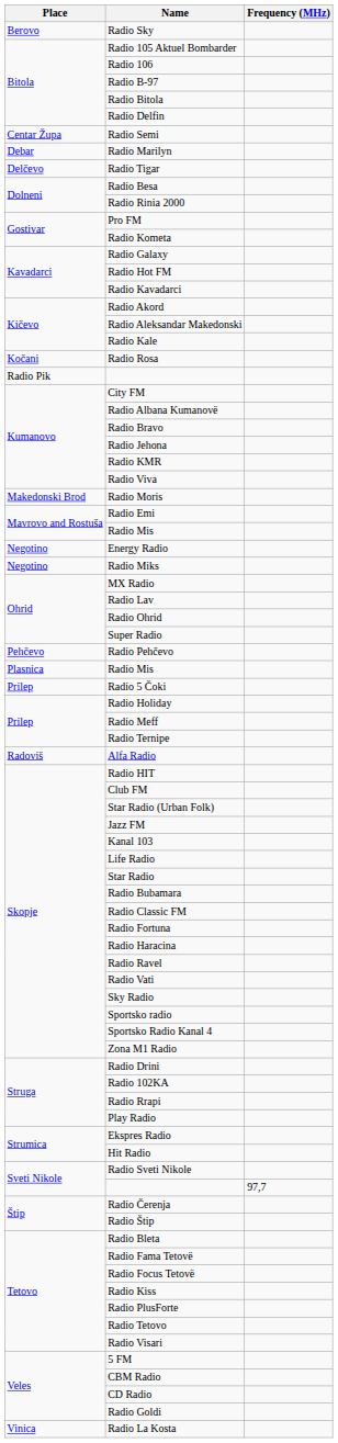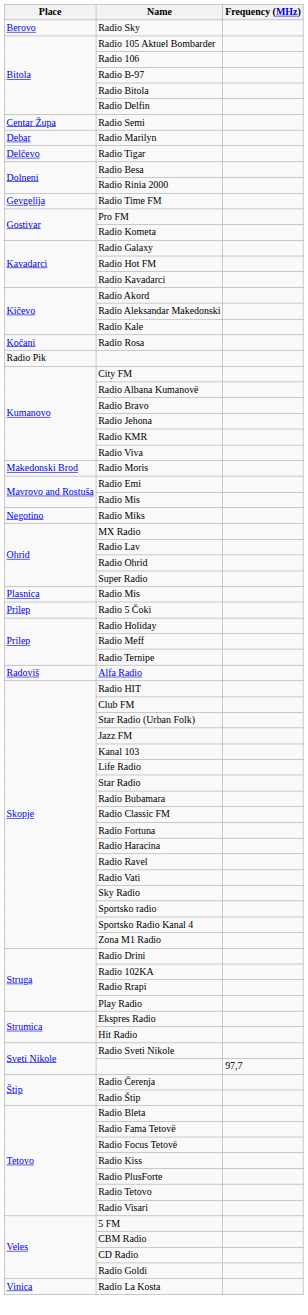+ row: Gevgelija | Radio Time FM
- row: Negotino | Energy Radio
- row: Pehčevo | Radio Pehčevo
